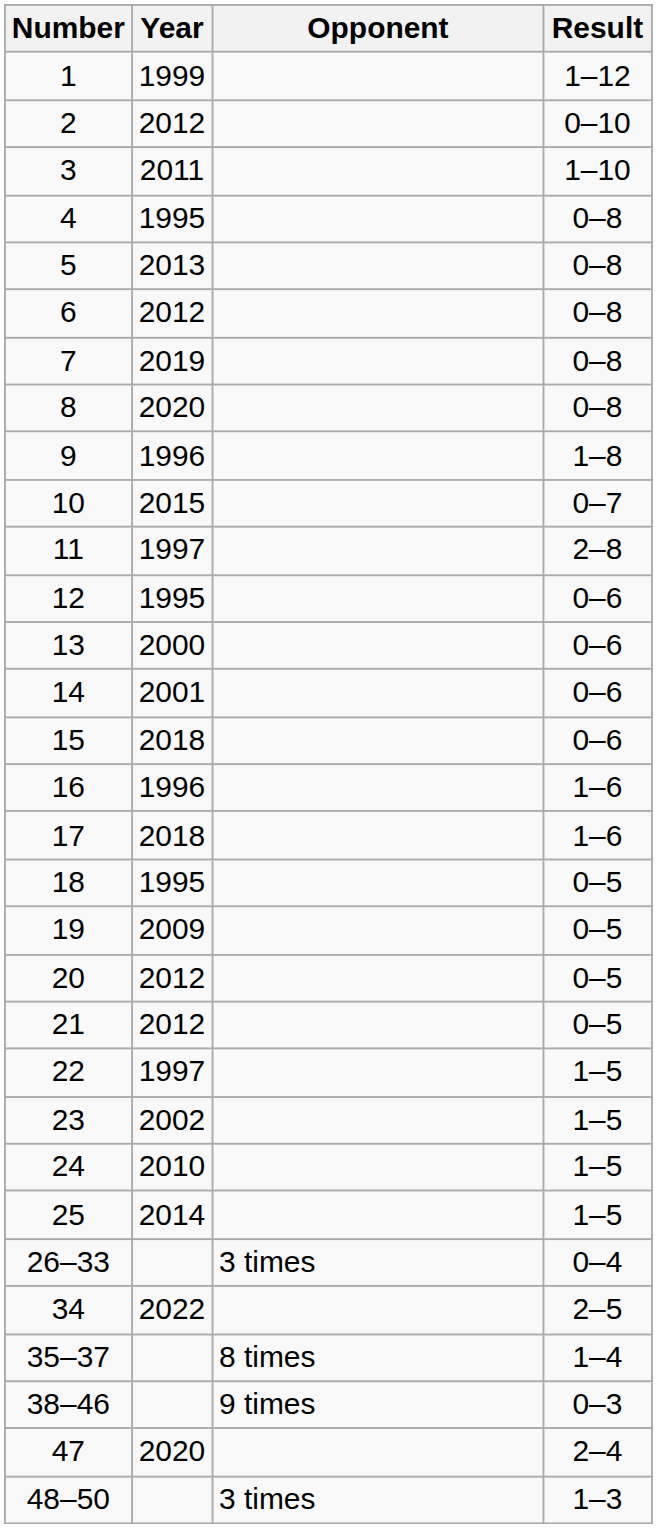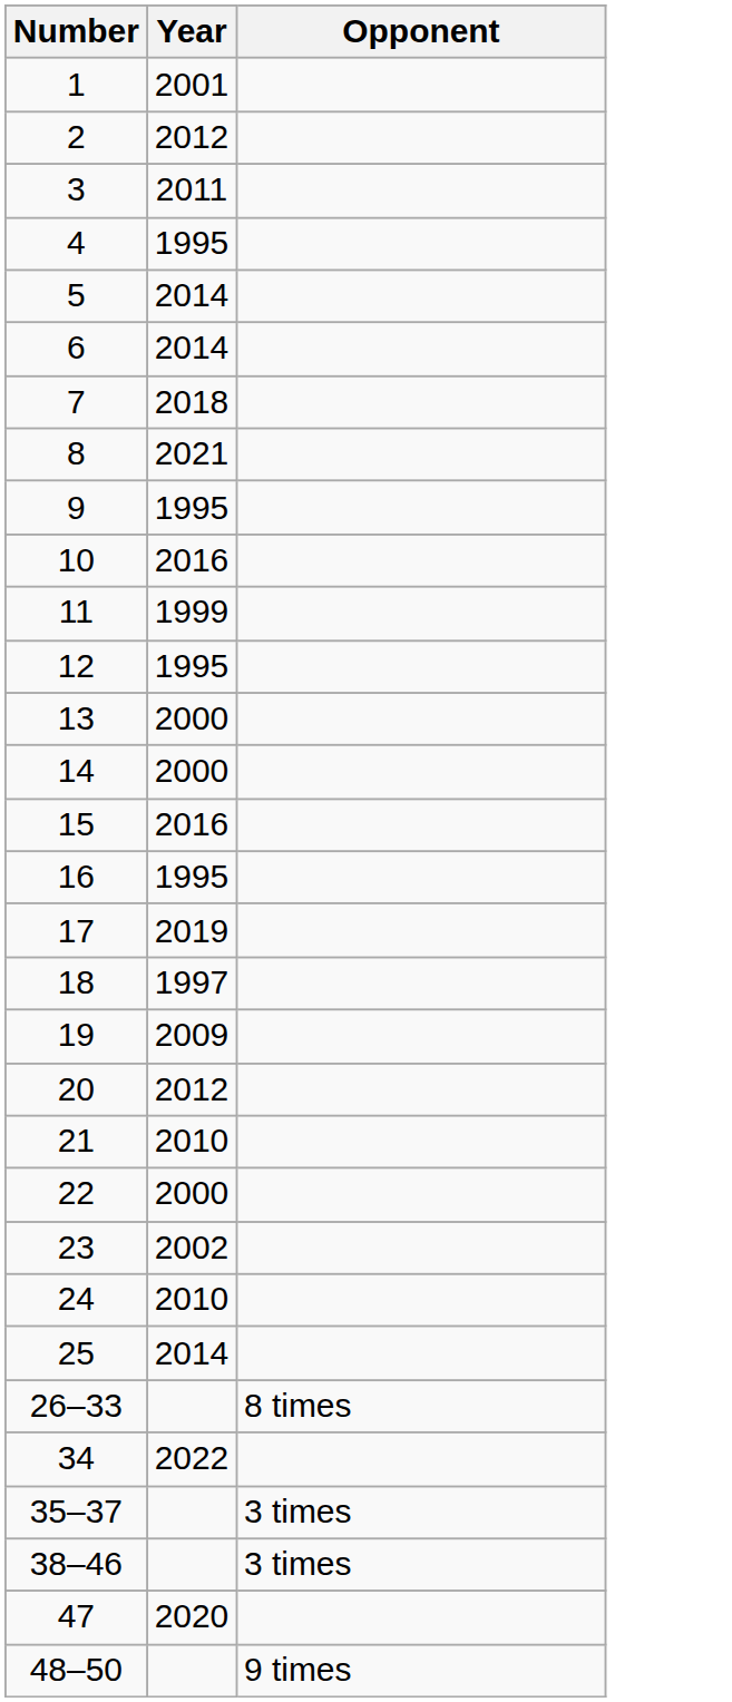- column: Result | 1–12 | 0–10 | 1–10 | 0–8 | 0–8 | 0–8 | 0–8 | 0–8 | 1–8 | 0–7 | 2–8 | 0–6 | 0–6 | 0–6 | 0–6 | 1–6 | 1–6 | 0–5 | 0–5 | 0–5 | 0–5 | 1–5 | 1–5 | 1–5 | 1–5 | 0–4 | 2–5 | 1–4 | 0–3 | 2–4 | 1–3
1 | Year: 1999 -> 2001
5 | Year: 2013 -> 2014
6 | Year: 2012 -> 2014
7 | Year: 2019 -> 2018
8 | Year: 2020 -> 2021
9 | Year: 1996 -> 1995
10 | Year: 2015 -> 2016
11 | Year: 1997 -> 1999
14 | Year: 2001 -> 2000
15 | Year: 2018 -> 2016
16 | Year: 1996 -> 1995
17 | Year: 2018 -> 2019
18 | Year: 1995 -> 1997
21 | Year: 2012 -> 2010
22 | Year: 1997 -> 2000
26–33 | Opponent: 3 times -> 8 times
35–37 | Opponent: 8 times -> 3 times
38–46 | Opponent: 9 times -> 3 times
48–50 | Opponent: 3 times -> 9 times
